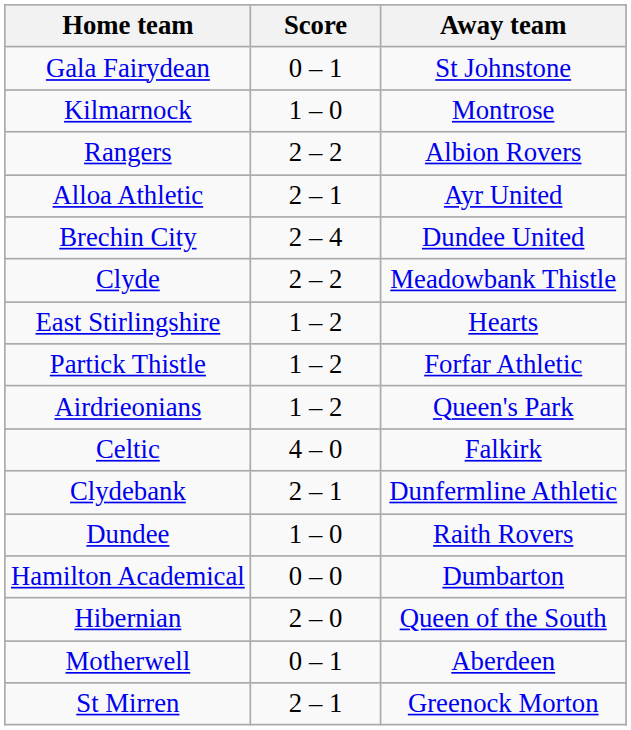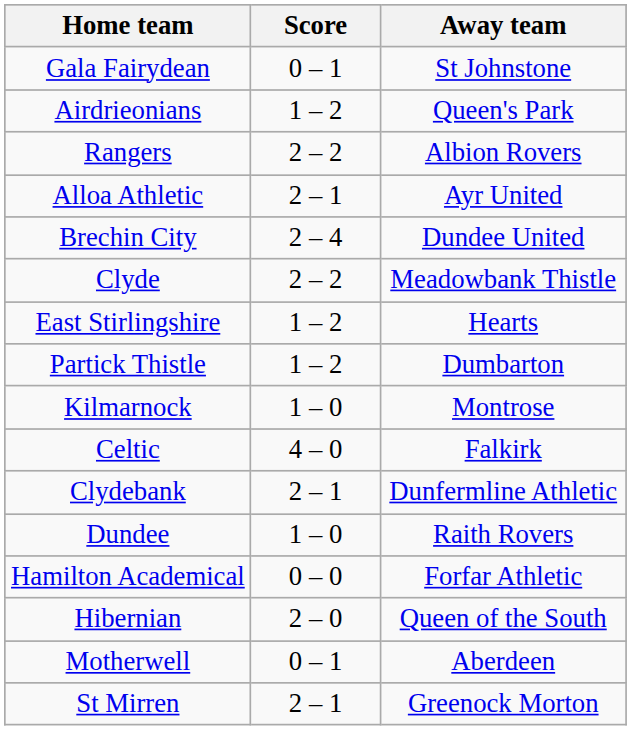rows swapped: Kilmarnock <-> Airdrieonians
Partick Thistle | Away team: Forfar Athletic -> Dumbarton
Hamilton Academical | Away team: Dumbarton -> Forfar Athletic
